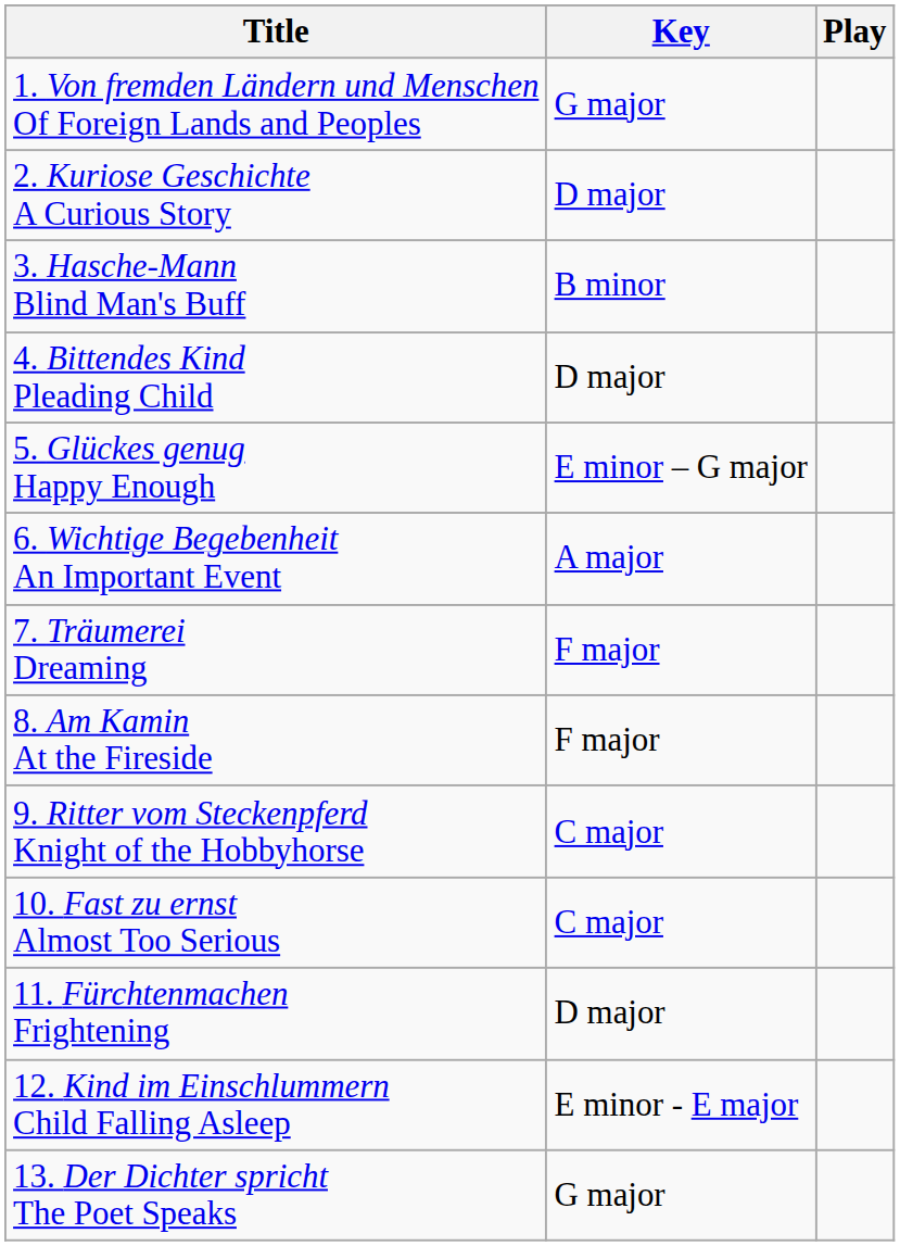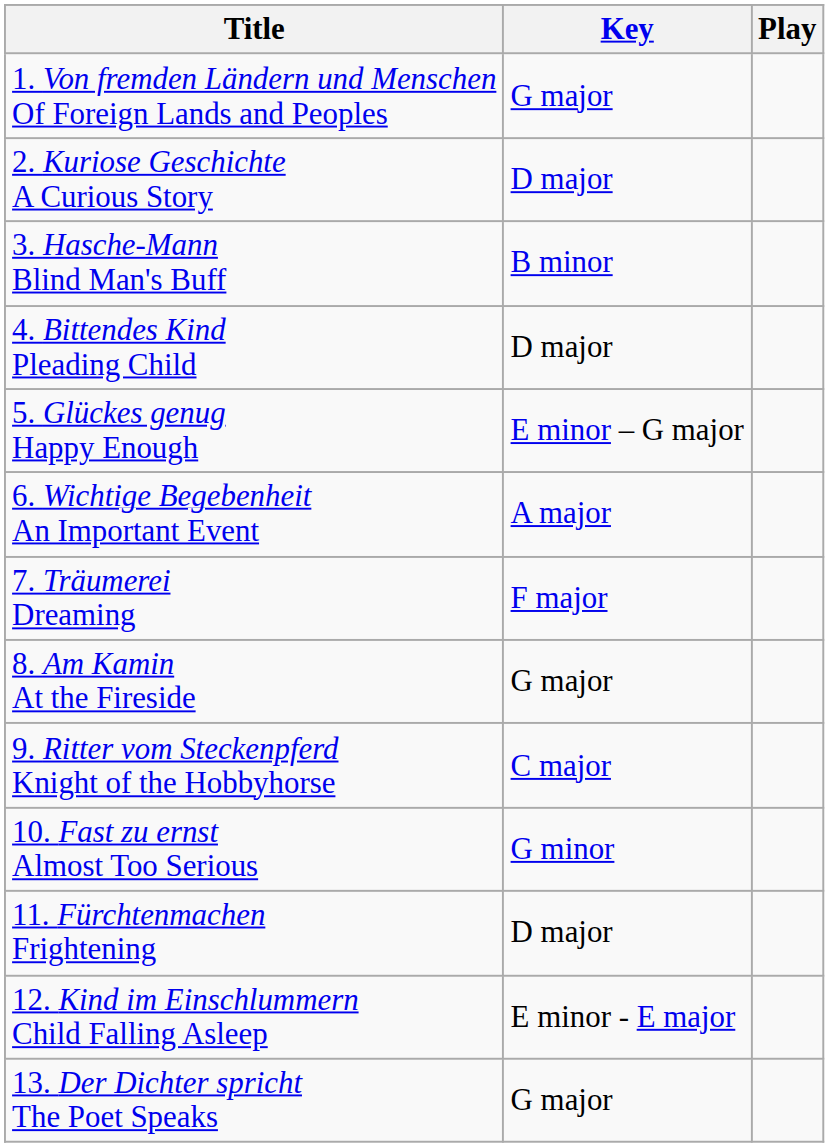8. Am Kamin At the Fireside | Key: F major -> G major
10. Fast zu ernst Almost Too Serious | Key: C major -> G minor
